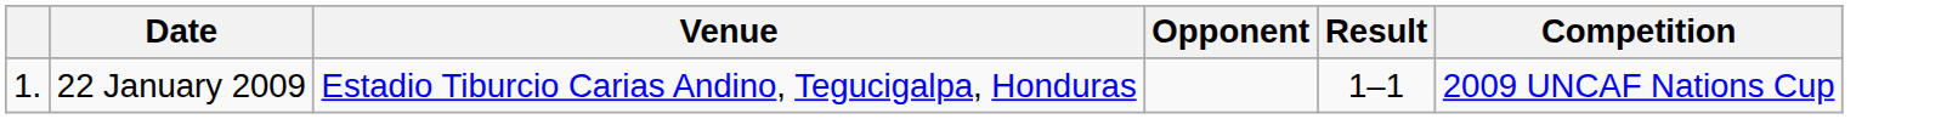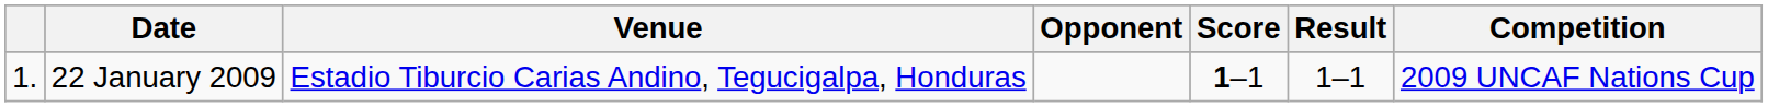+ column: Score | 1–1
